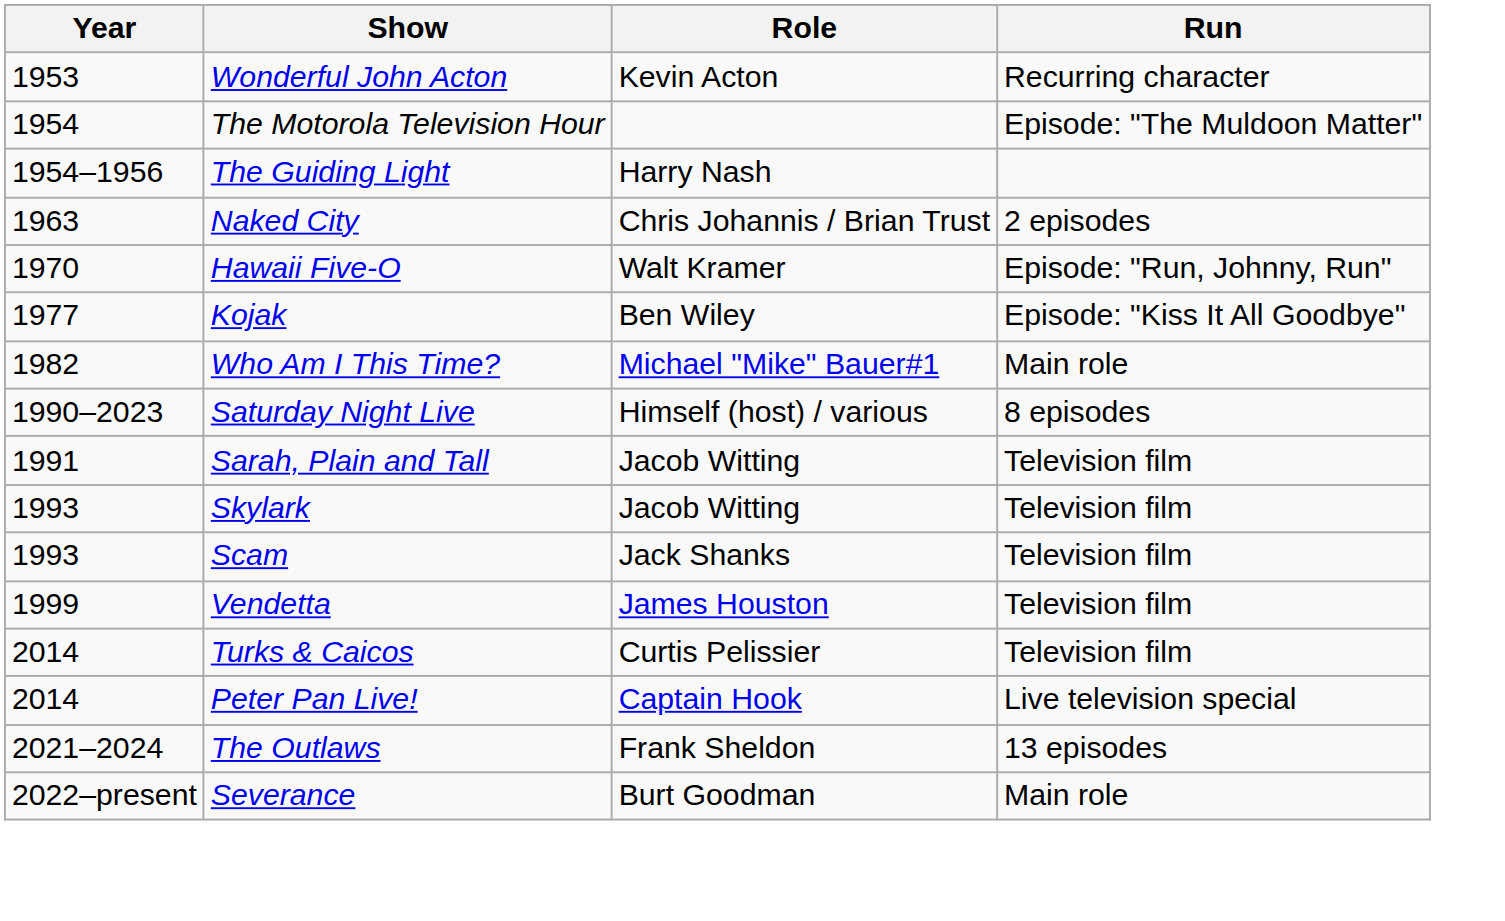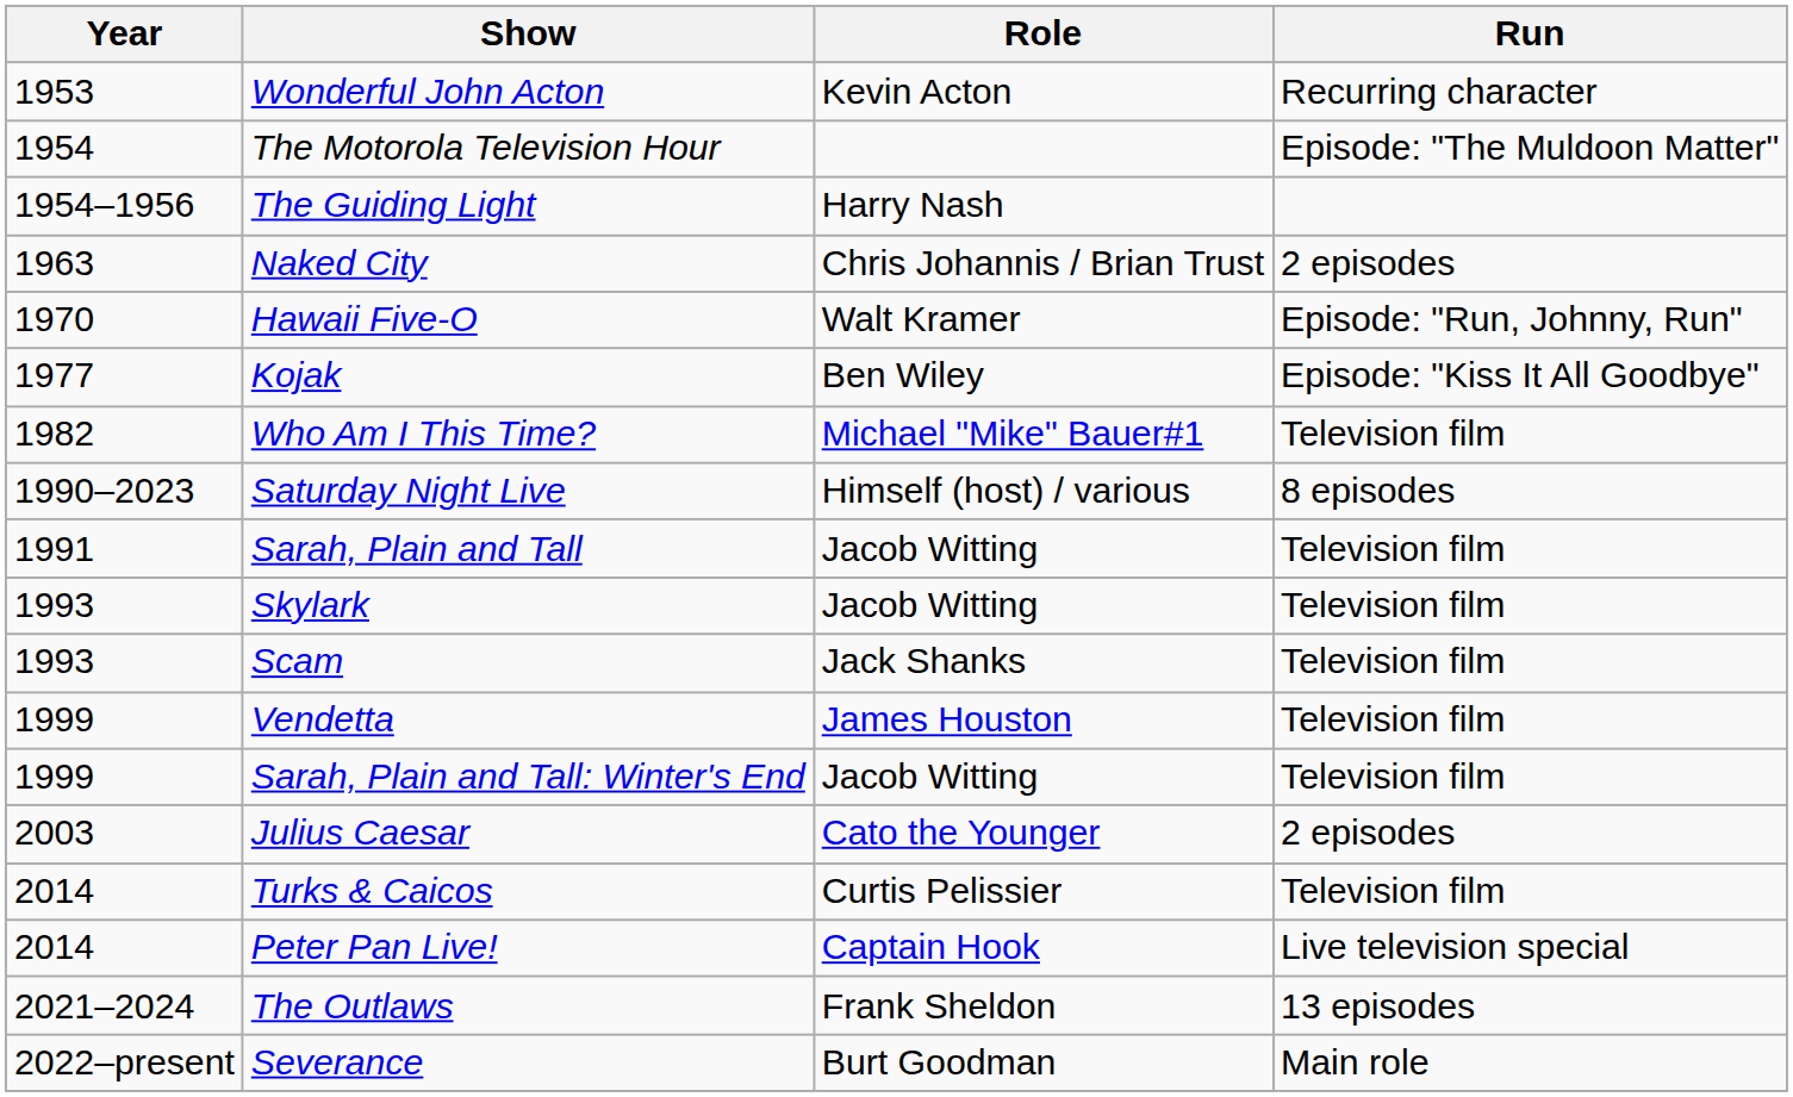Who Am I This Time? | Run: Main role -> Television film
+ row: 1999 | Sarah, Plain and Tall: Winter's End | Jacob Witting | Television film
+ row: 2003 | Julius Caesar | Cato the Younger | 2 episodes
